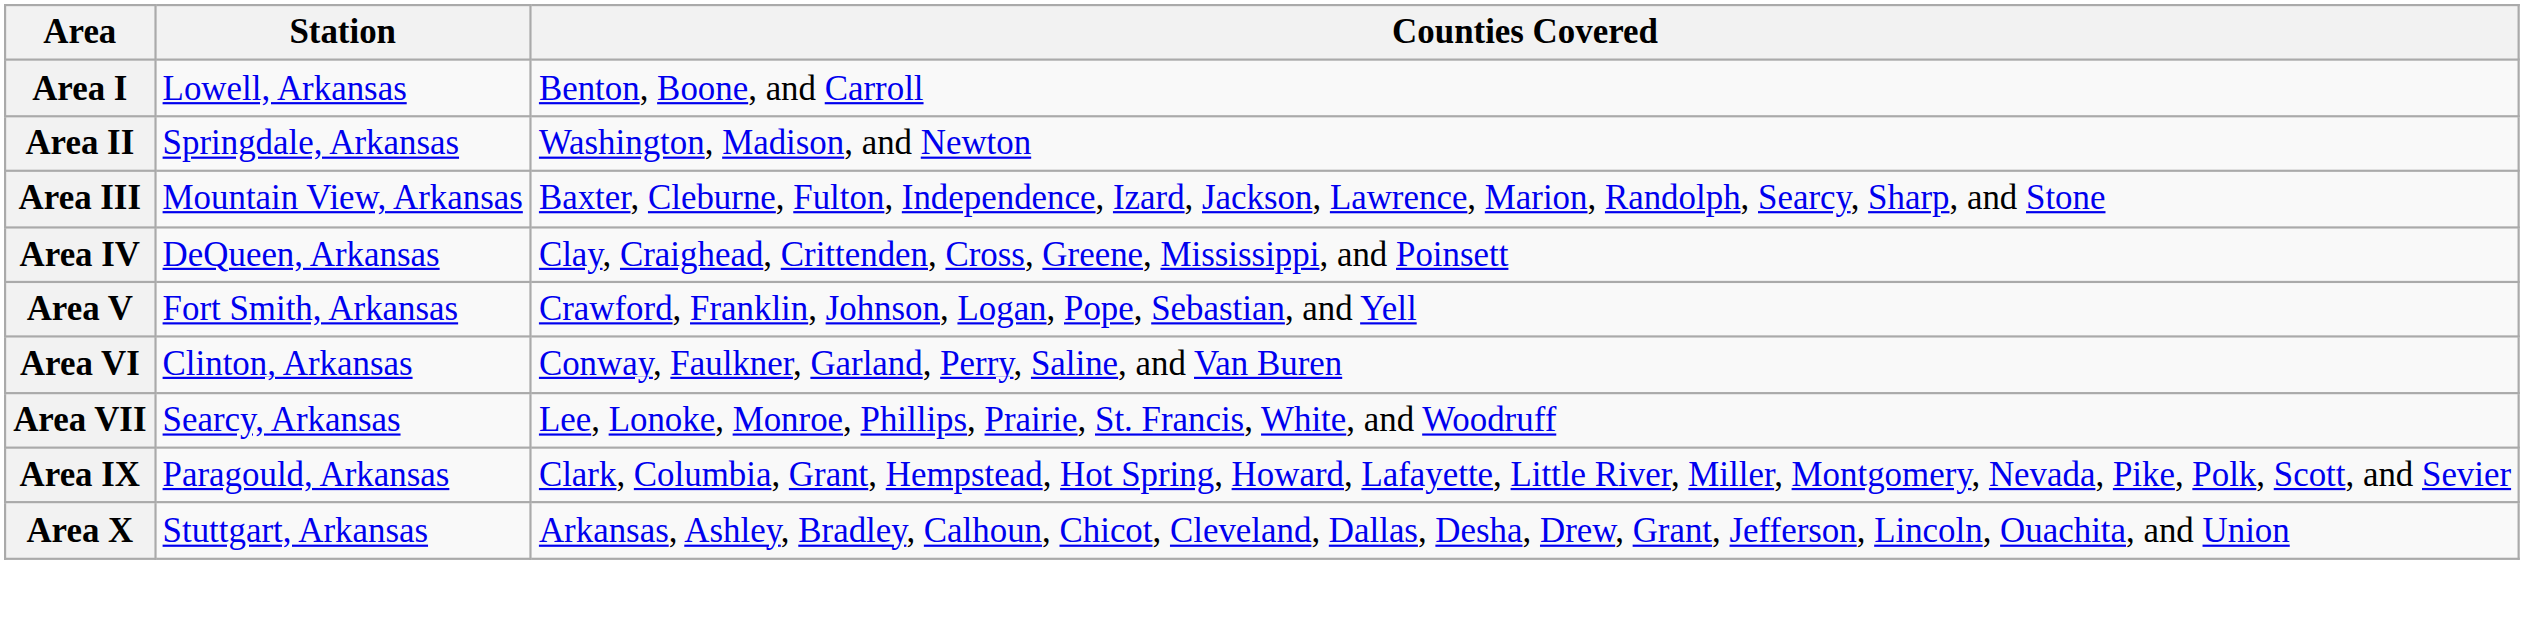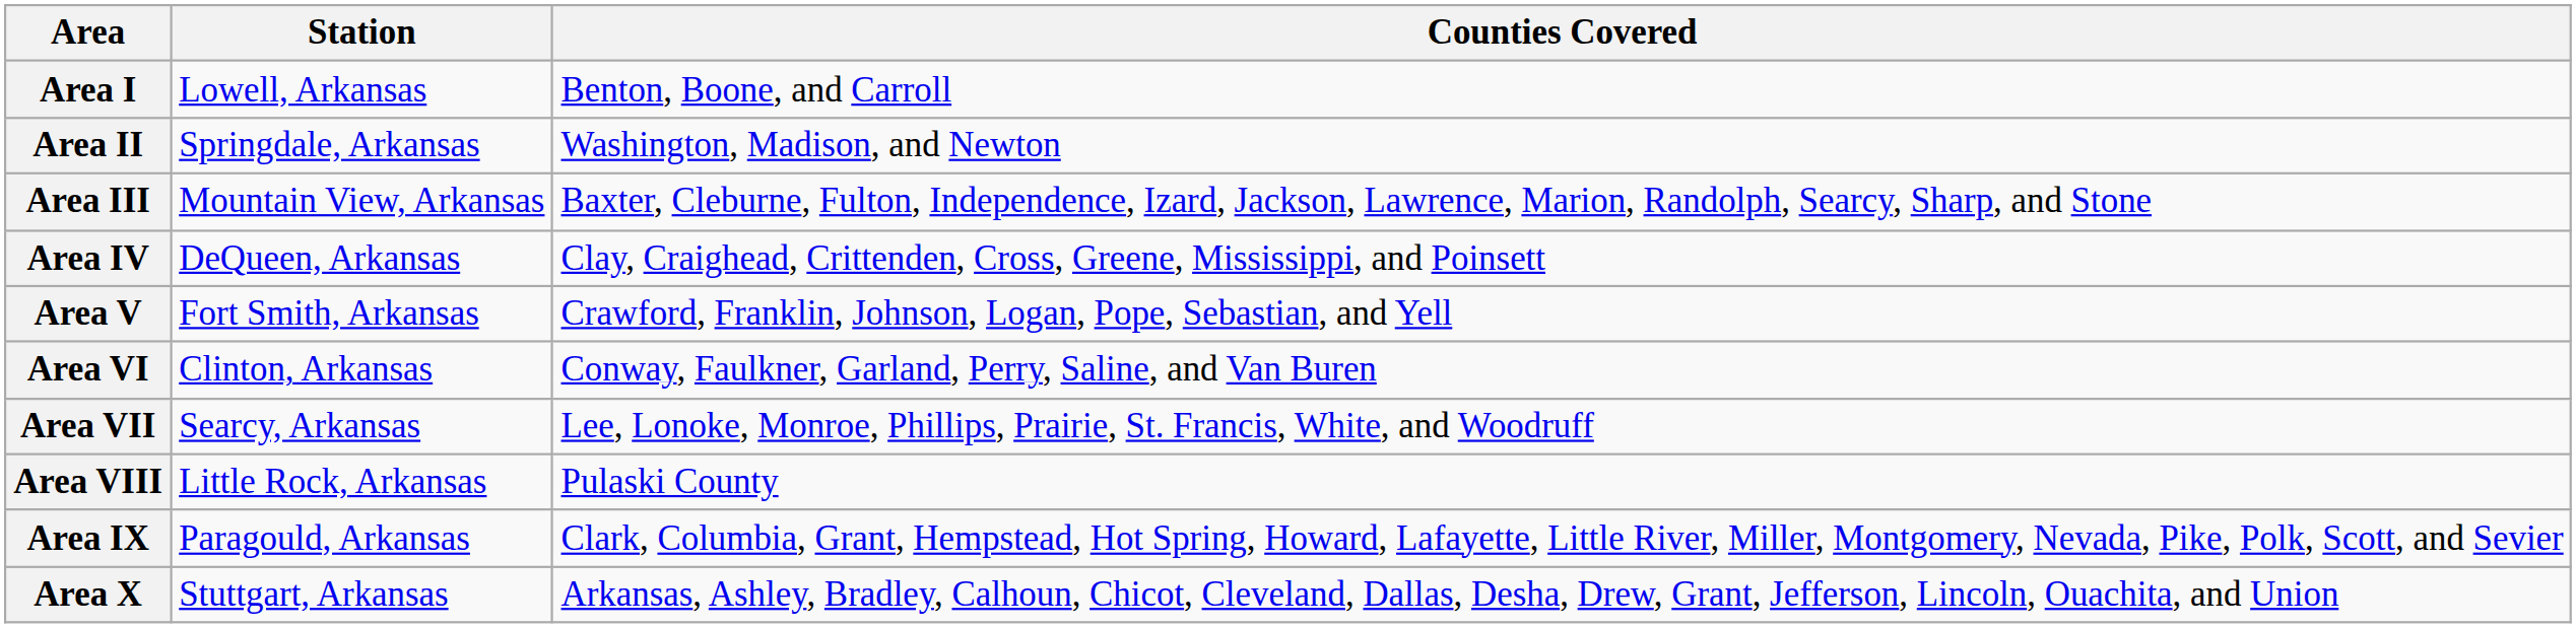+ row: Area VIII | Little Rock, Arkansas | Pulaski County
